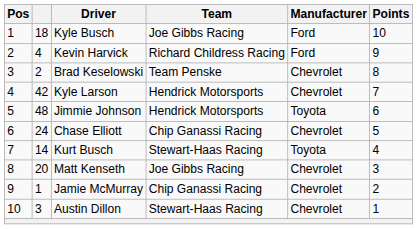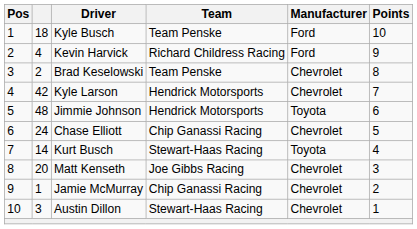Kyle Busch | Team: Joe Gibbs Racing -> Team Penske
